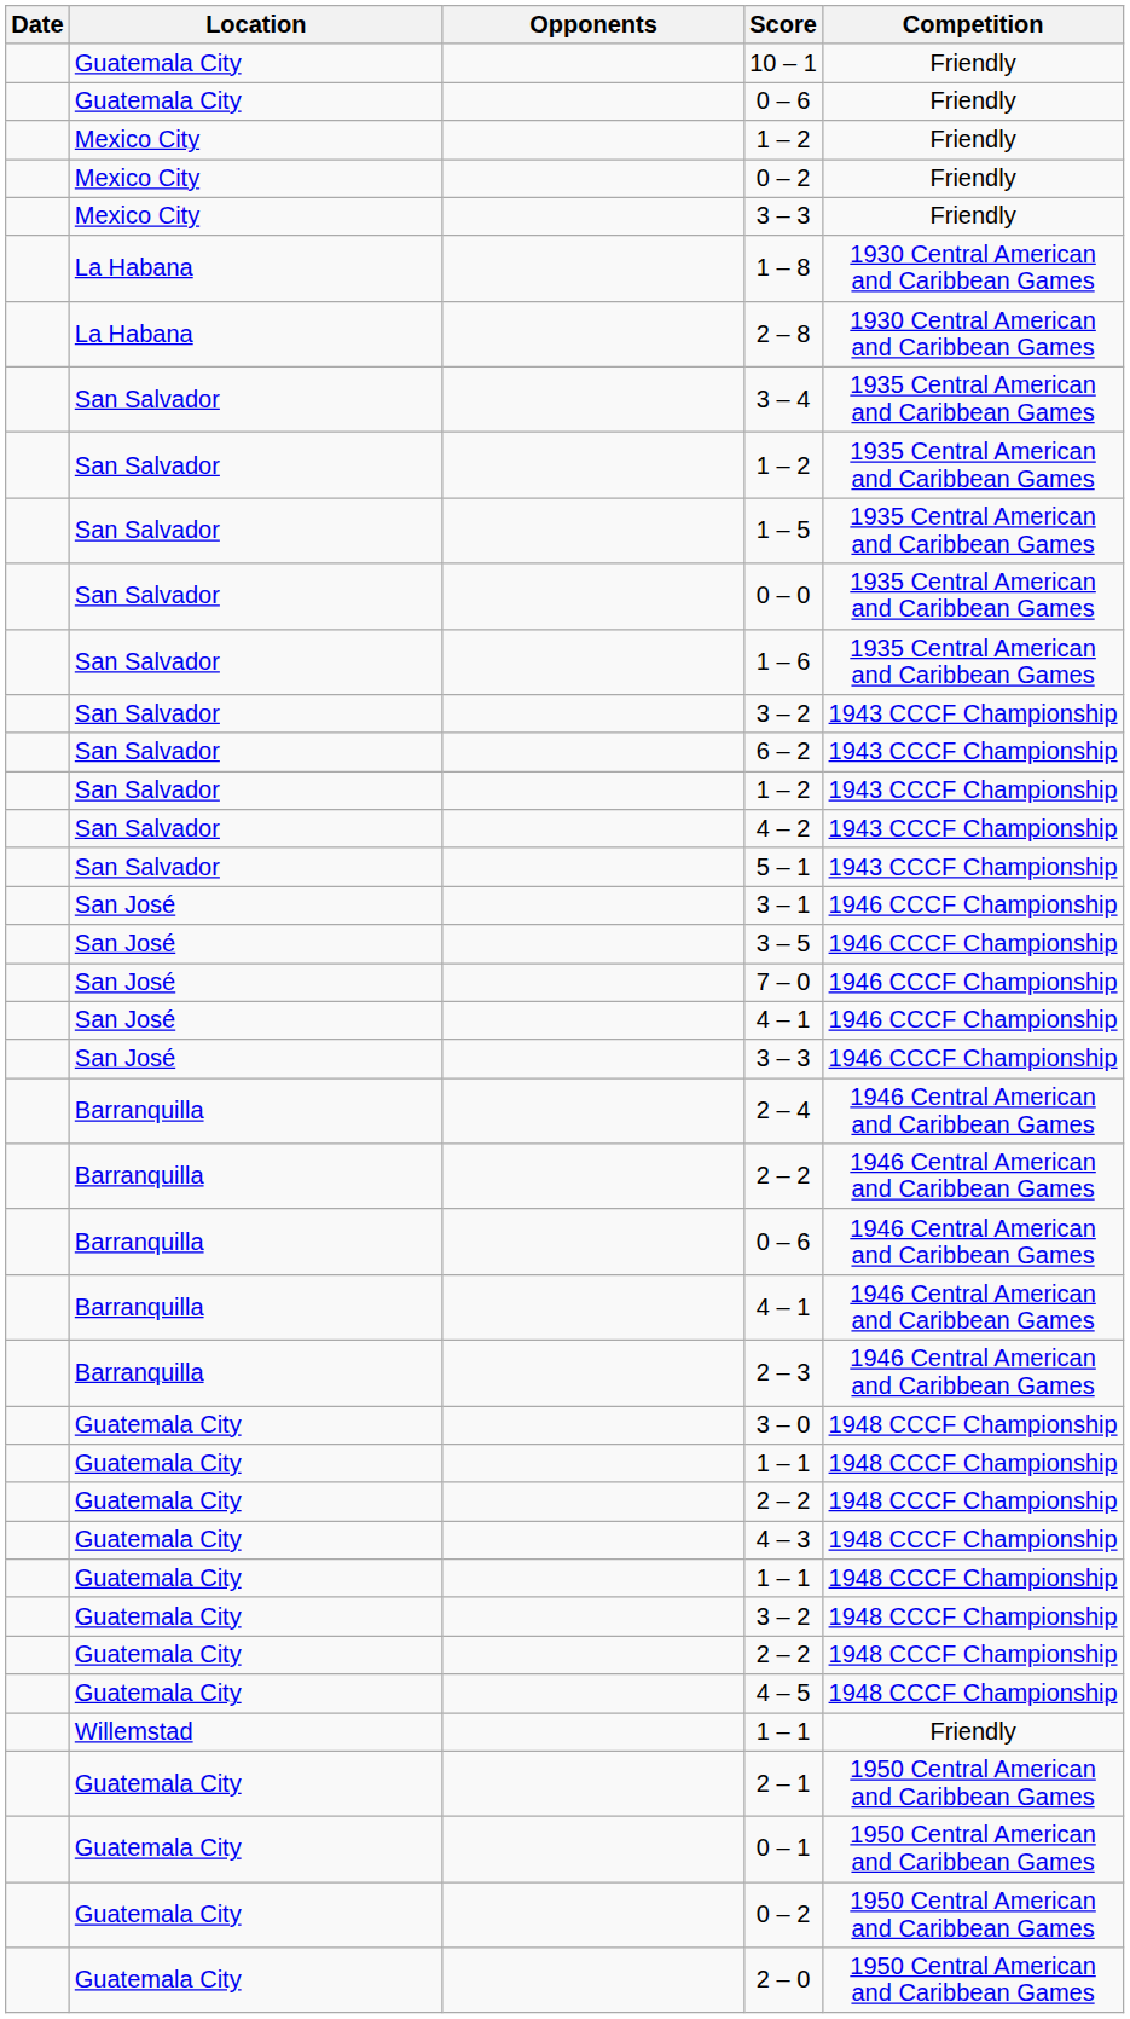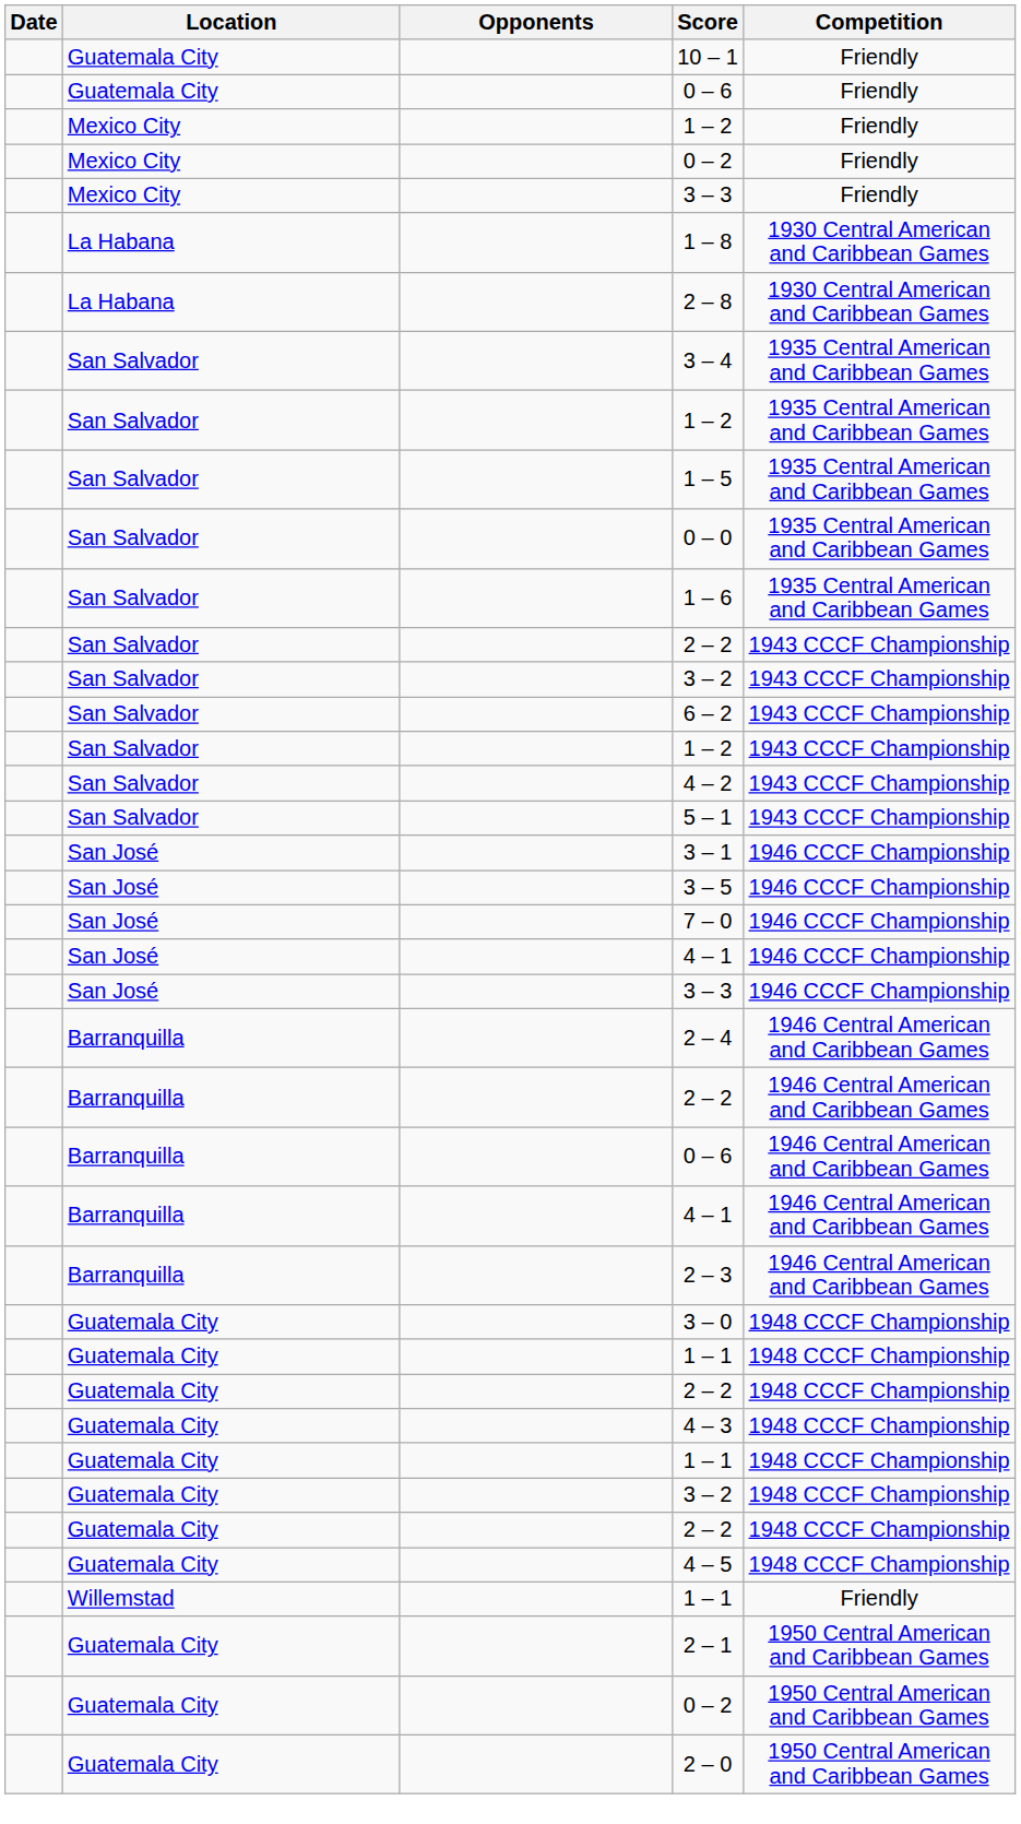+ row: San Salvador | 2 – 2 | 1943 CCCF Championship
- row: Guatemala City | 0 – 1 | 1950 Central American and Caribbean Games
